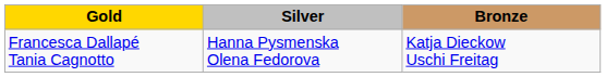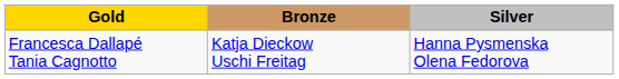columns swapped: Silver <-> Bronze
